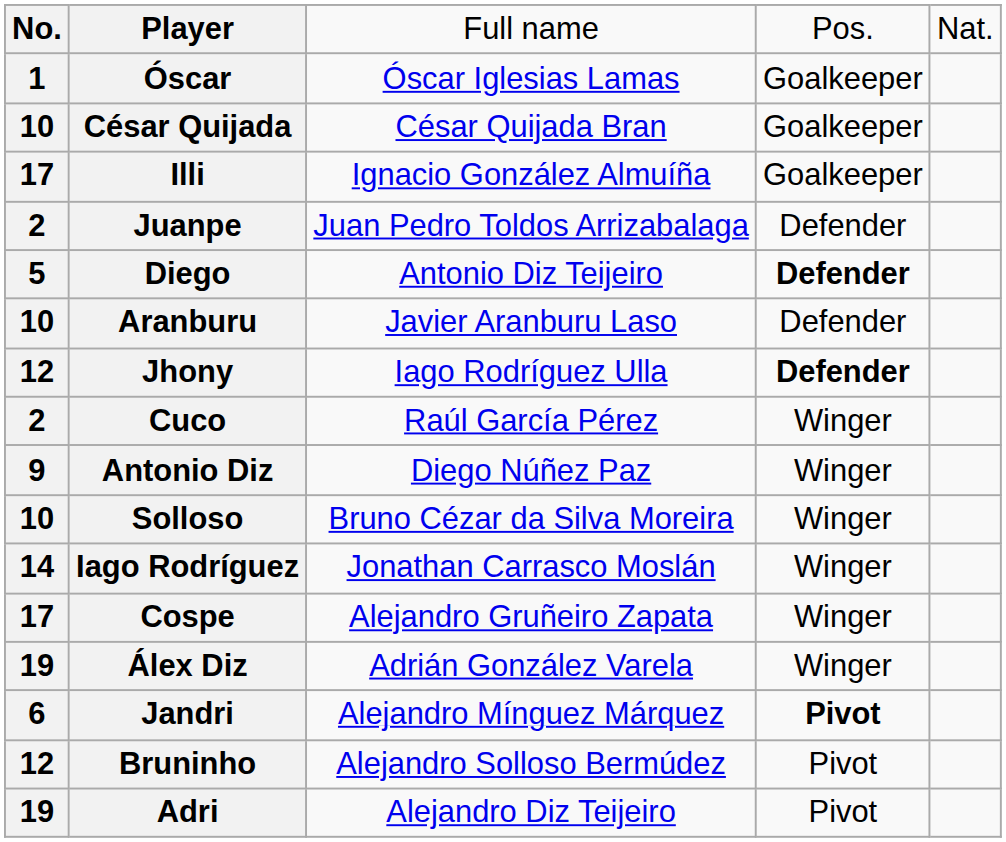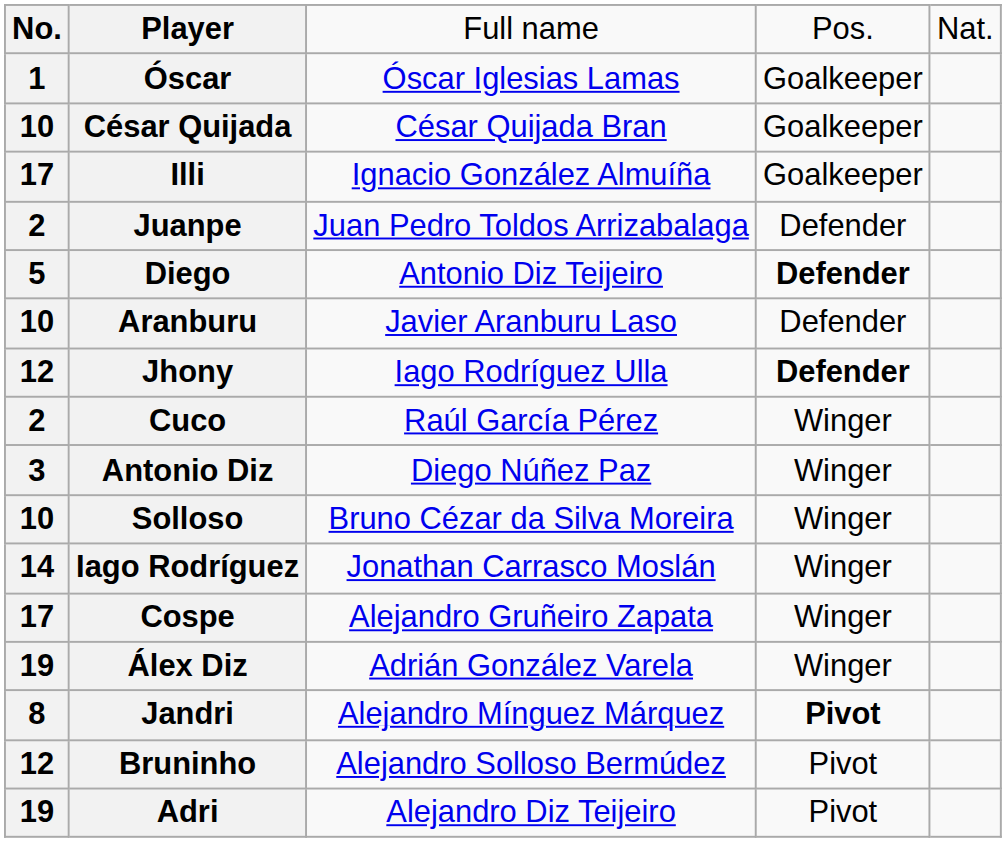Antonio Diz | column 1: 9 -> 3
Jandri | column 1: 6 -> 8
